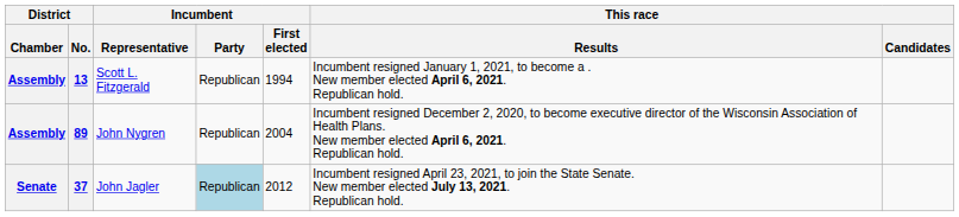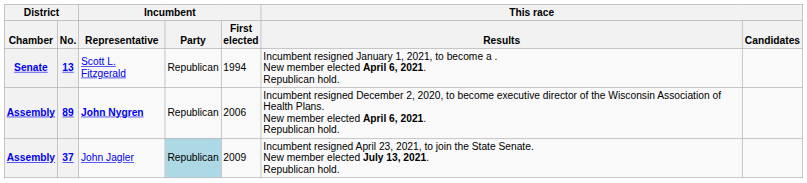13 | District / Chamber: Assembly -> Senate
89 | Incumbent / Representative: normal -> bold
89 | Incumbent / First elected: 2004 -> 2006
37 | District / Chamber: Senate -> Assembly
37 | Incumbent / First elected: 2012 -> 2009
